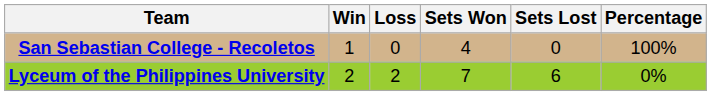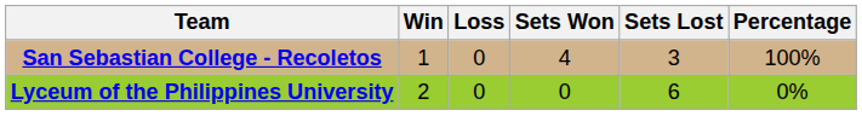San Sebastian College - Recoletos | Sets Lost: 0 -> 3
Lyceum of the Philippines University | Loss: 2 -> 0
Lyceum of the Philippines University | Sets Won: 7 -> 0
